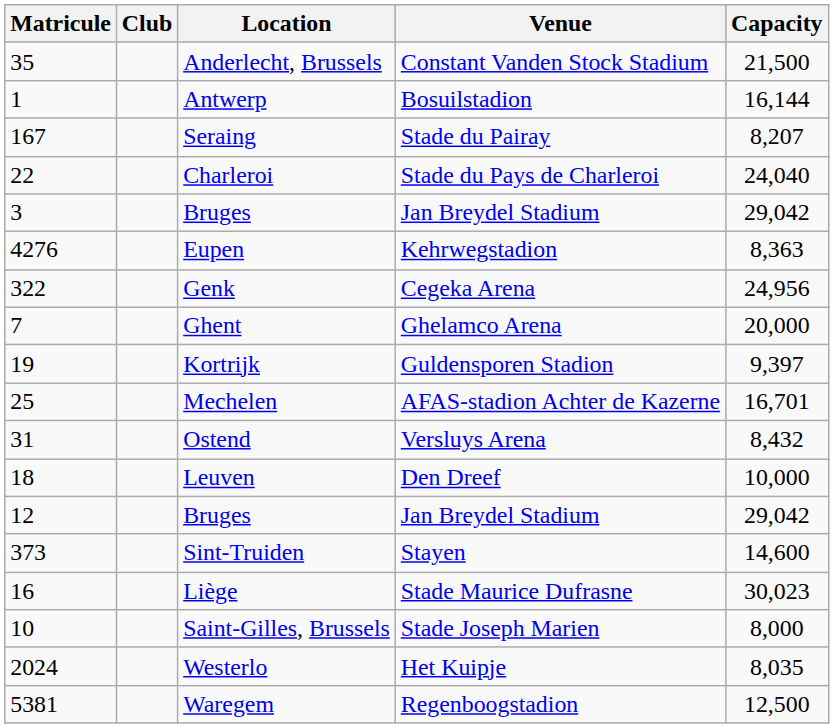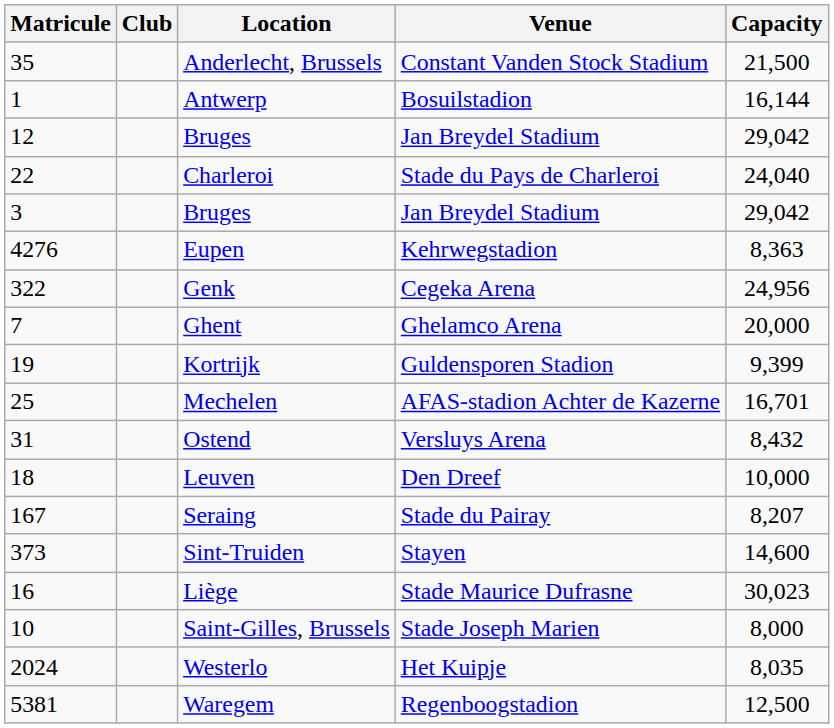rows swapped: 12 / Bruges <-> Seraing
Kortrijk | Capacity: 9,397 -> 9,399
